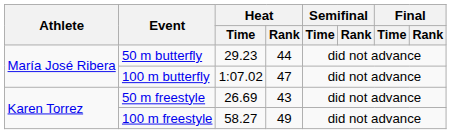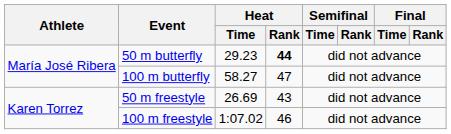50 m butterfly | Heat / Rank: normal -> bold
100 m butterfly | Heat / Time: 1:07.02 -> 58.27
100 m freestyle | Heat / Time: 58.27 -> 1:07.02
100 m freestyle | Heat / Rank: 49 -> 46
